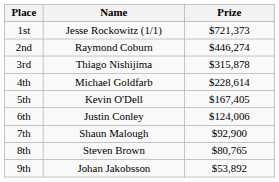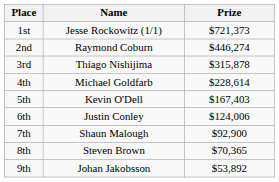5th | Prize: $167,405 -> $167,403
8th | Prize: $80,765 -> $70,365
